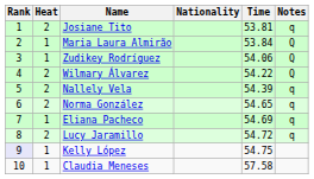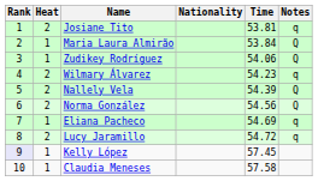Wilmary Álvarez | Time: 54.22 -> 54.23
Wilmary Álvarez | Notes: Q -> q
Nallely Vela | Notes: q -> Q
Norma González | Time: 54.65 -> 54.56
Norma González | Notes: q -> Q
Kelly López | Time: 54.75 -> 57.45
